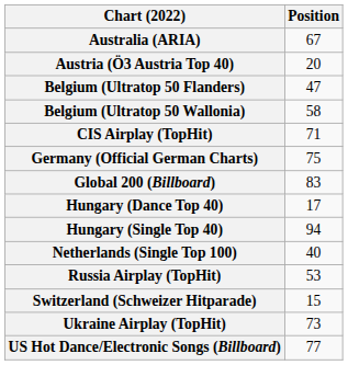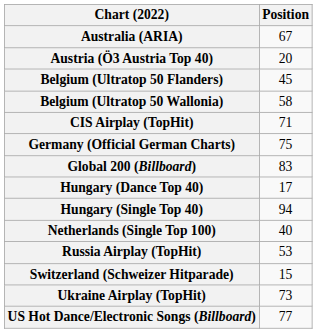Belgium (Ultratop 50 Flanders) | Position: 47 -> 45
